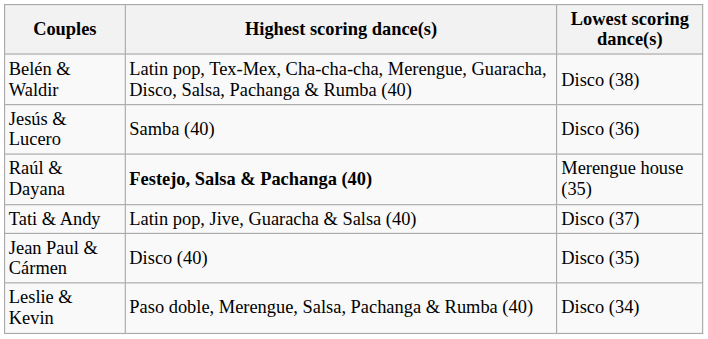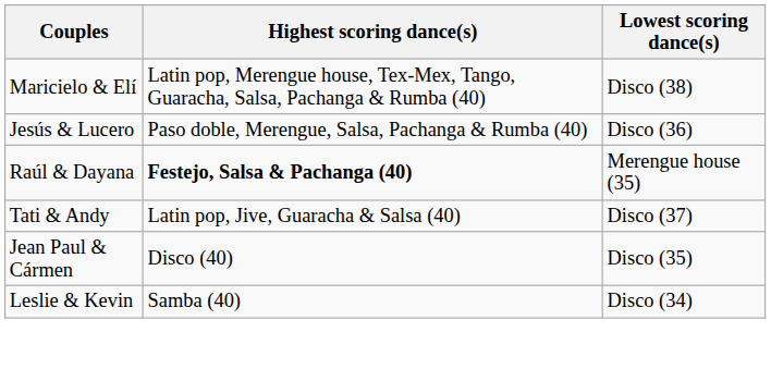- row: Belén & Waldir | Latin pop, Tex-Mex, Cha-cha-cha, Merengue, Guaracha, Disco, Salsa, Pachanga & Rumba (40) | Disco (38)
+ row: Maricielo & Elí | Latin pop, Merengue house, Tex-Mex, Tango, Guaracha, Salsa, Pachanga & Rumba (40) | Disco (38)
Jesús & Lucero | Highest scoring dance(s): Samba (40) -> Paso doble, Merengue, Salsa, Pachanga & Rumba (40)
Leslie & Kevin | Highest scoring dance(s): Paso doble, Merengue, Salsa, Pachanga & Rumba (40) -> Samba (40)
